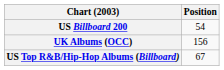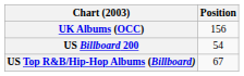rows swapped: UK Albums (OCC) <-> US Billboard 200
